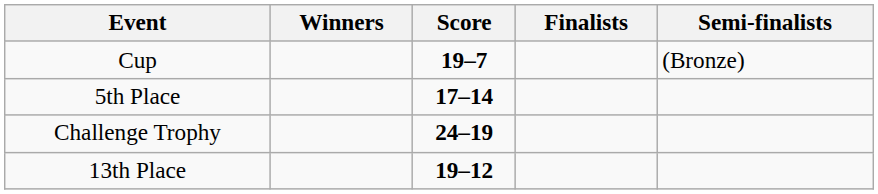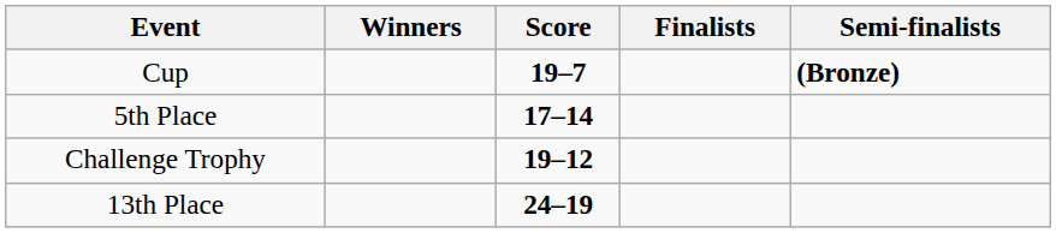Cup | Semi-finalists: normal -> bold
Challenge Trophy | Score: 24–19 -> 19–12
13th Place | Score: 19–12 -> 24–19
